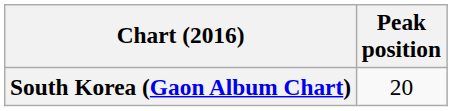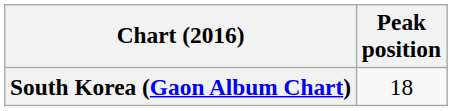South Korea (Gaon Album Chart) | Peak position: 20 -> 18
